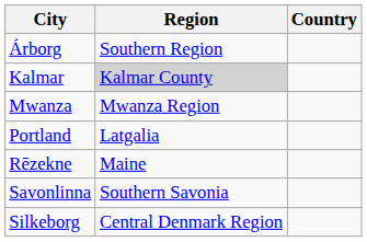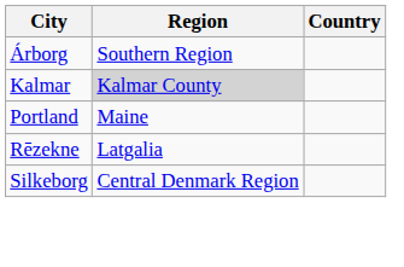- row: Mwanza | Mwanza Region
Portland | Region: Latgalia -> Maine
Rēzekne | Region: Maine -> Latgalia
- row: Savonlinna | Southern Savonia
